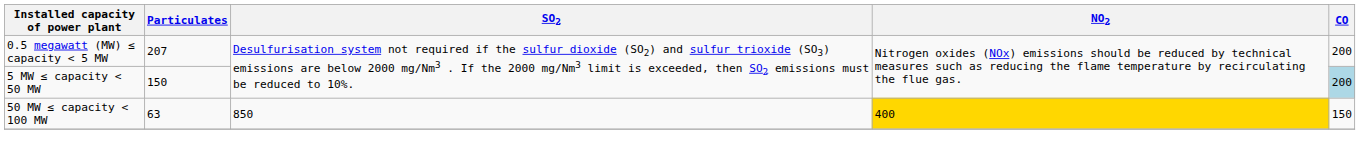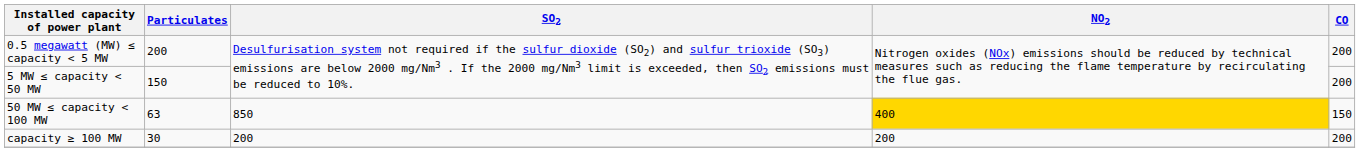0.5 megawatt (MW) ≤ capacity < 5 MW | Particulates: 207 -> 200
5 MW ≤ capacity < 50 MW | CO: lightblue background -> no background
+ row: capacity ≥ 100 MW | 30 | 200 | 200 | 200
